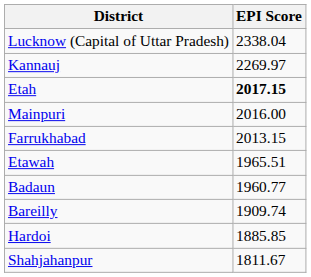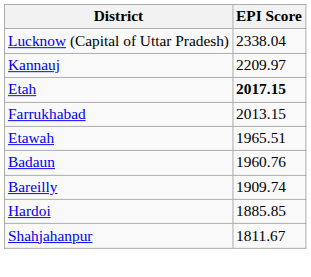Kannauj | EPI Score: 2269.97 -> 2209.97
- row: Mainpuri | 2016.00
Badaun | EPI Score: 1960.77 -> 1960.76
